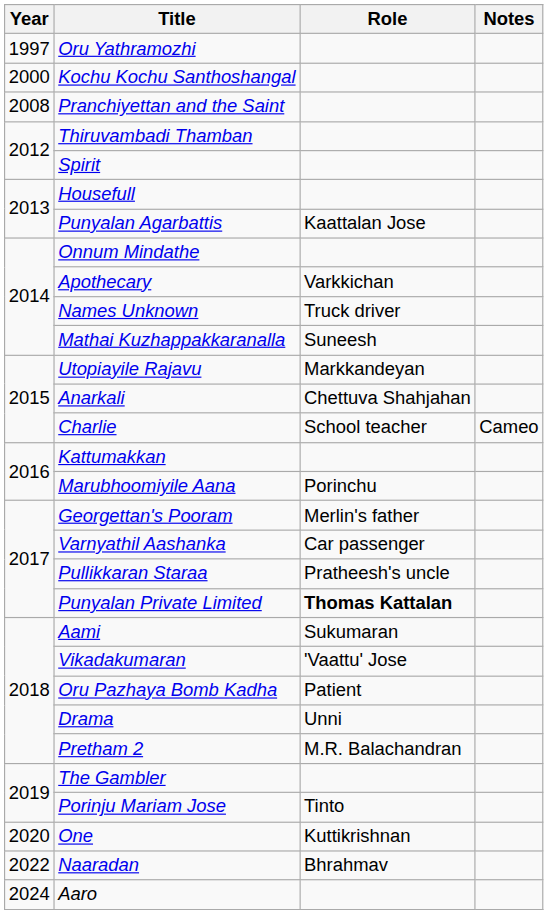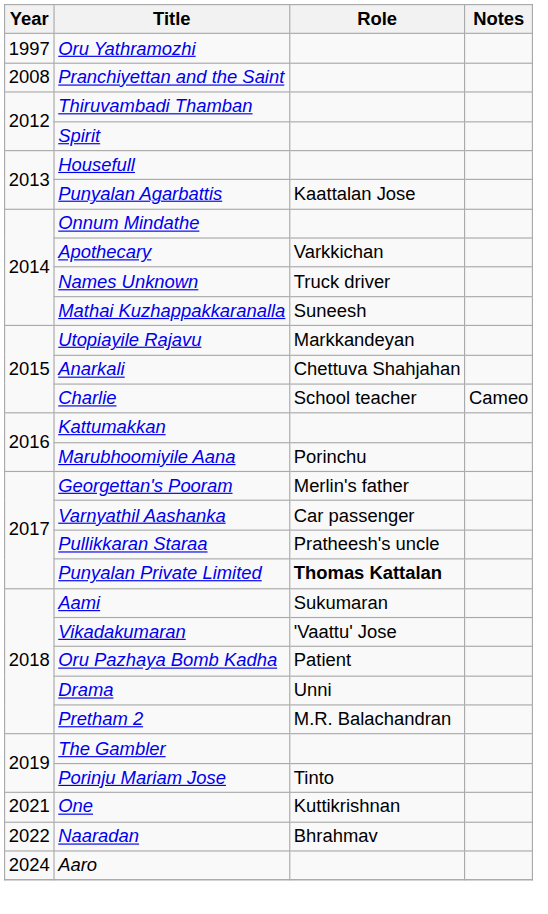- row: 2000 | Kochu Kochu Santhoshangal
One | Year: 2020 -> 2021
